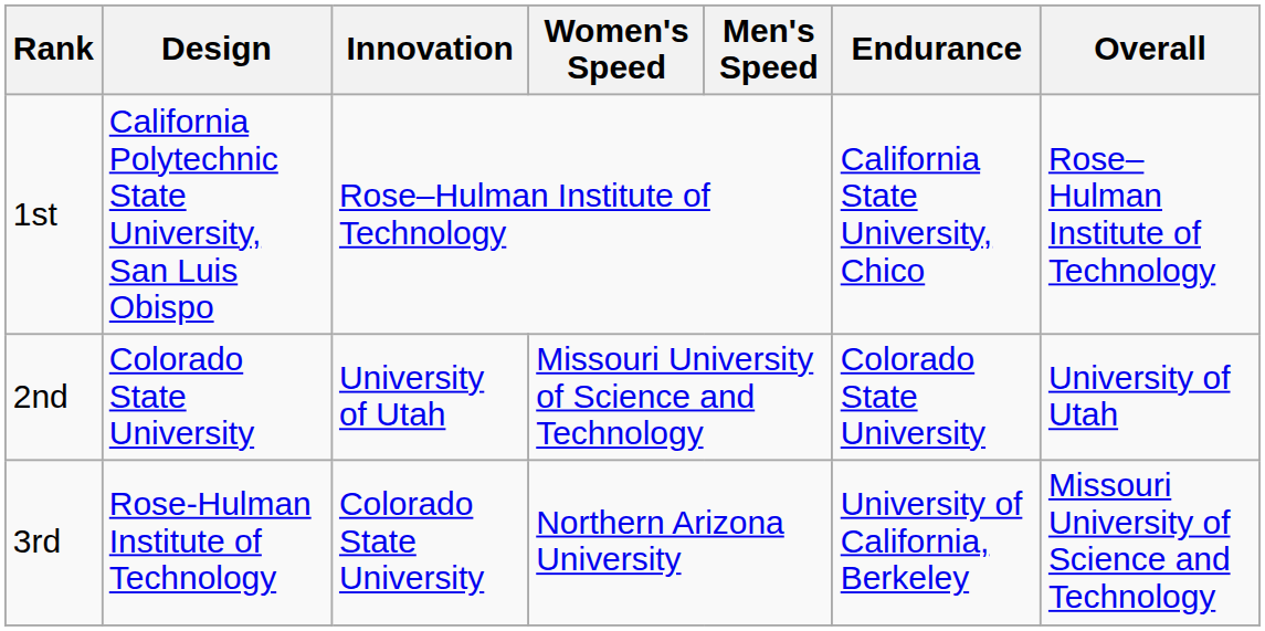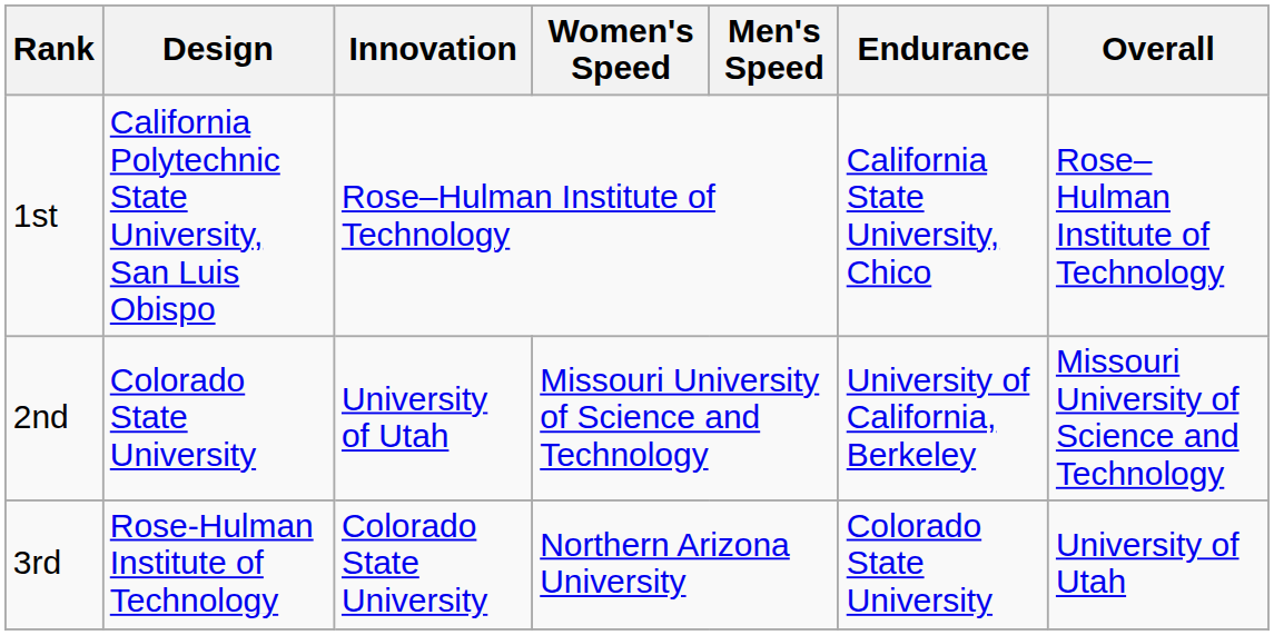2nd | Endurance: Colorado State University -> University of California, Berkeley
2nd | Overall: University of Utah -> Missouri University of Science and Technology
3rd | Endurance: University of California, Berkeley -> Colorado State University
3rd | Overall: Missouri University of Science and Technology -> University of Utah
